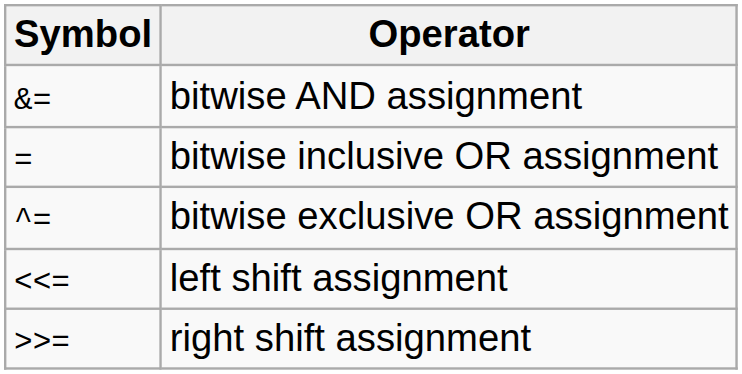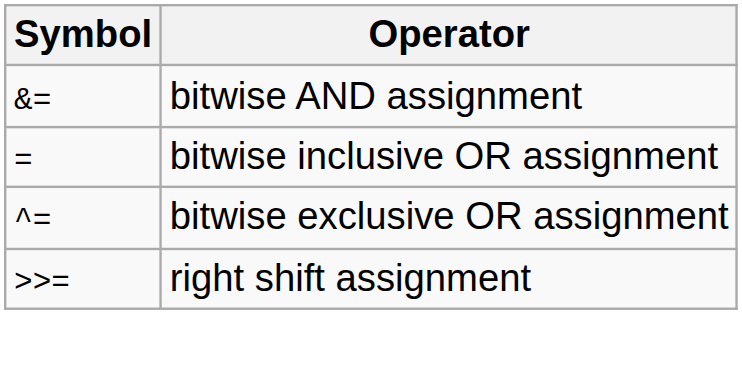- row: <<= | left shift assignment
